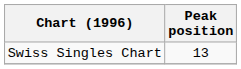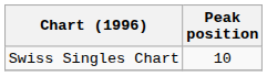Swiss Singles Chart | Peak position: 13 -> 10
